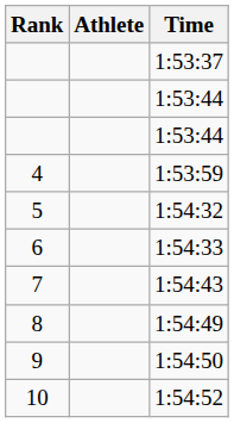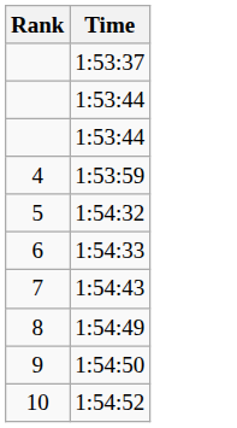- column: Athlete
